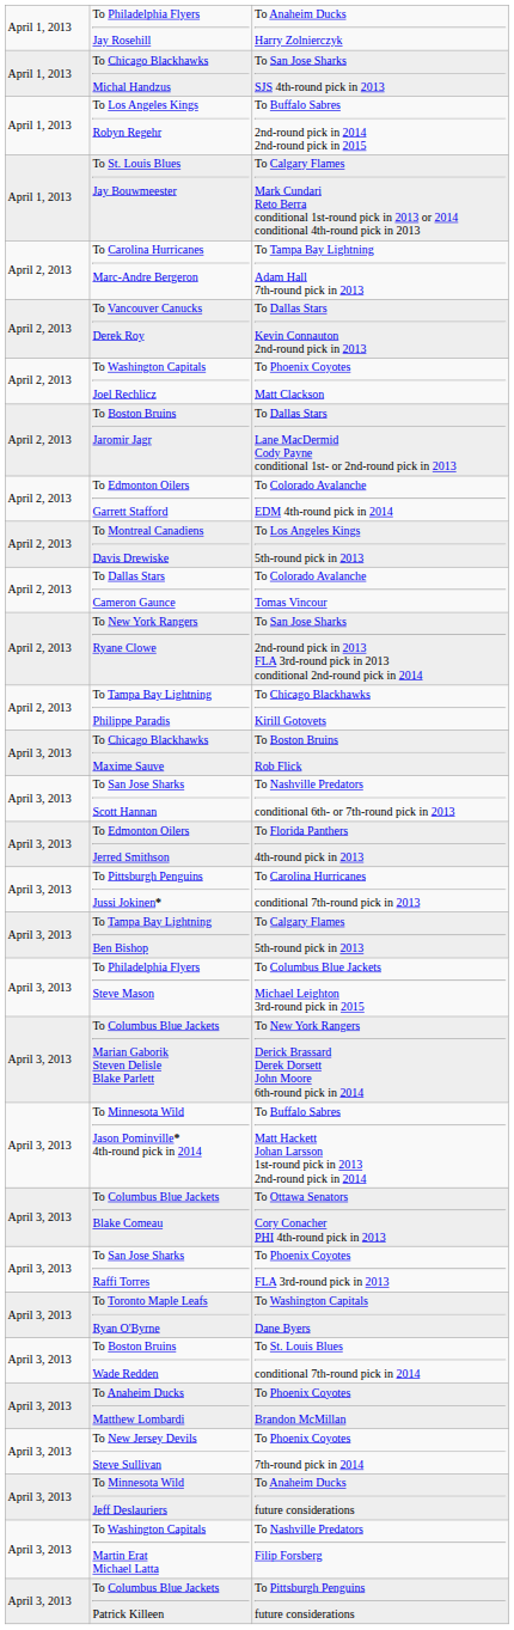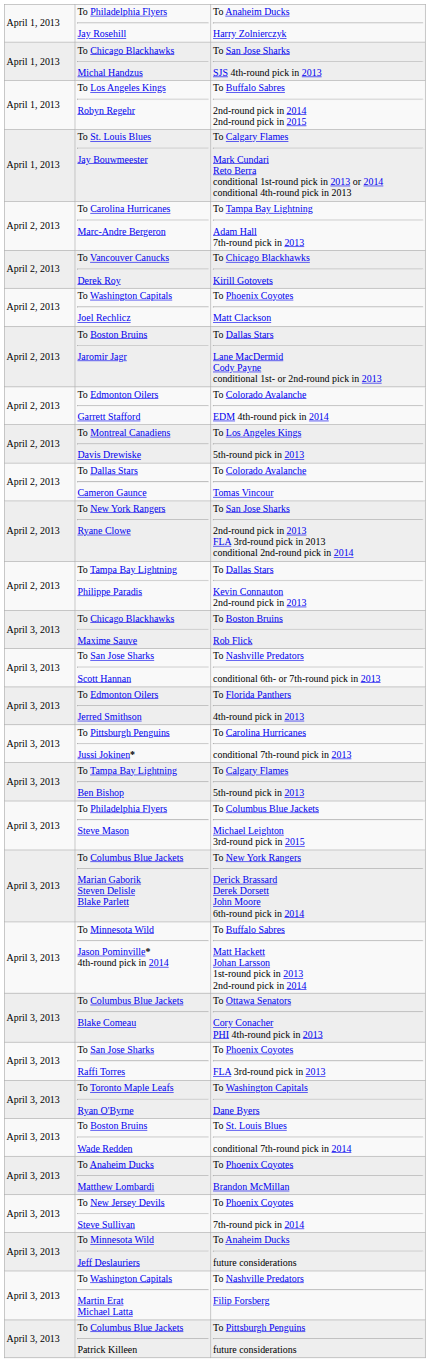To Vancouver Canucks Derek Roy | column 3: To Dallas Stars Kevin Connauton 2nd-round pick in 2013 -> To Chicago Blackhawks Kirill Gotovets
To Tampa Bay Lightning Philippe Paradis | column 3: To Chicago Blackhawks Kirill Gotovets -> To Dallas Stars Kevin Connauton 2nd-round pick in 2013
